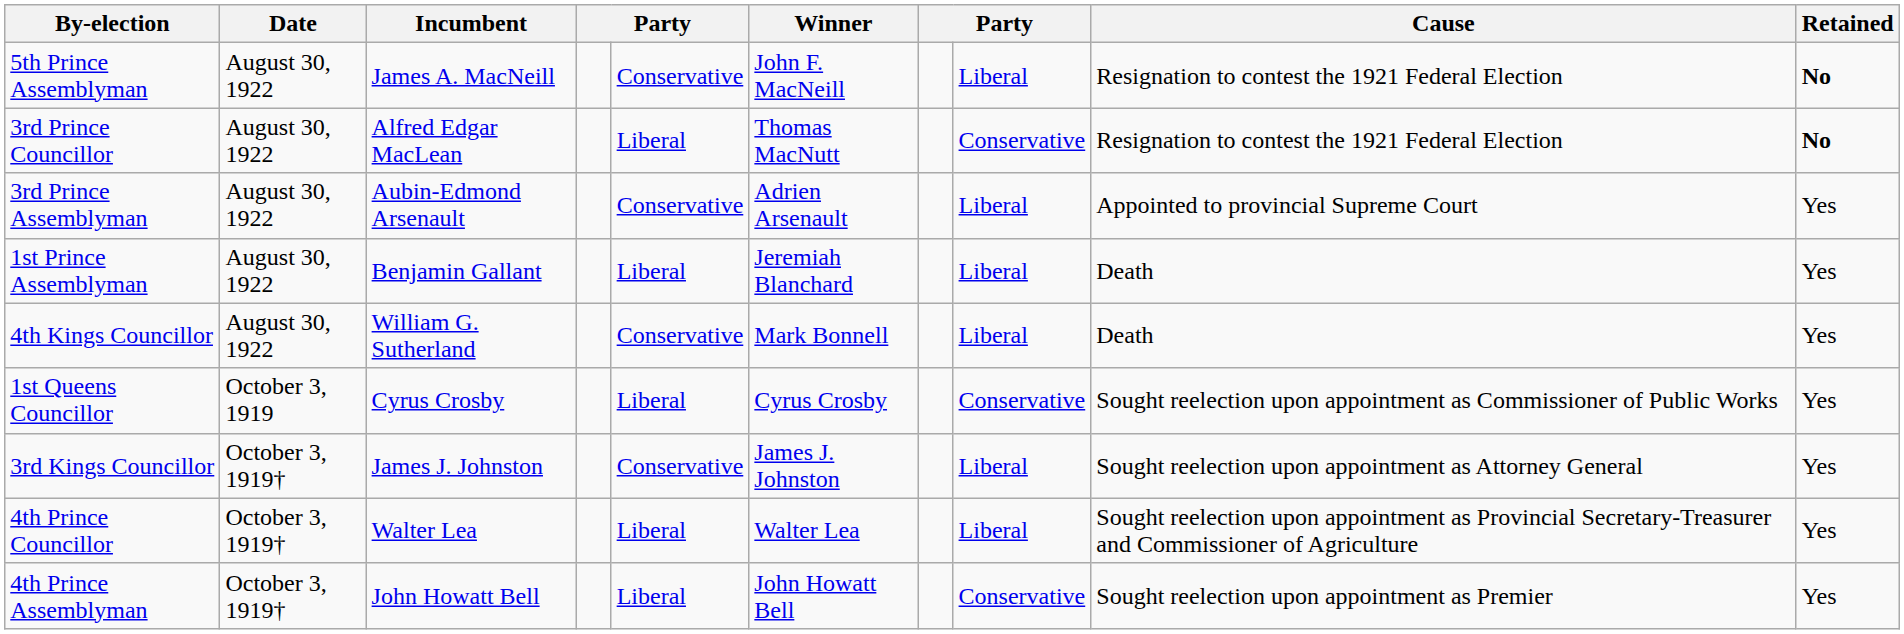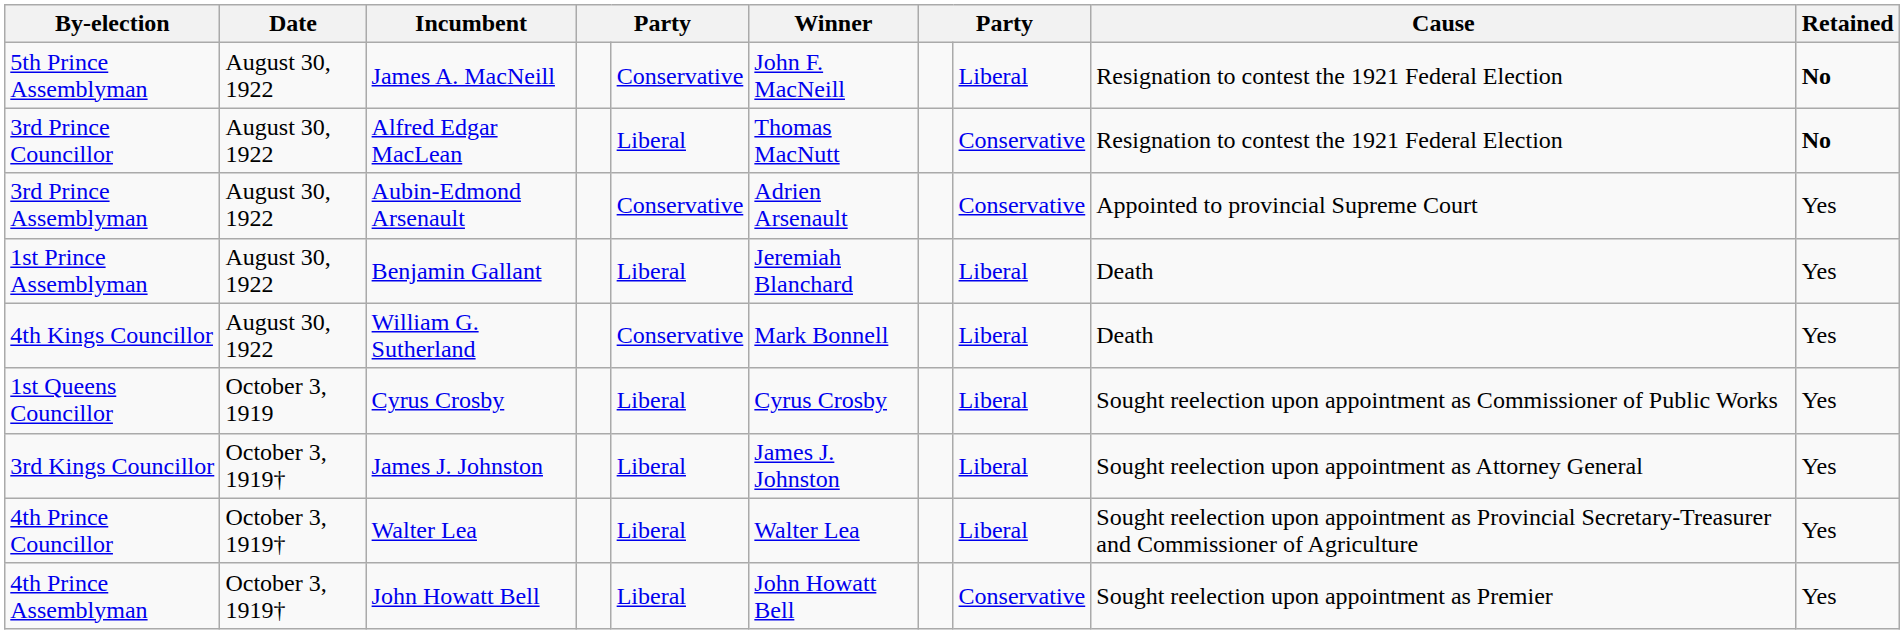3rd Prince Assemblyman | column 8: Liberal -> Conservative
1st Queens Councillor | column 8: Conservative -> Liberal
3rd Kings Councillor | column 5: Conservative -> Liberal
